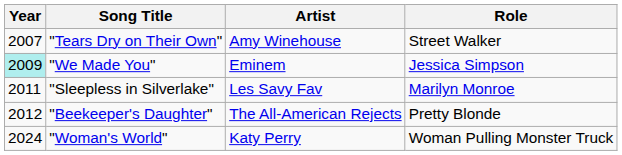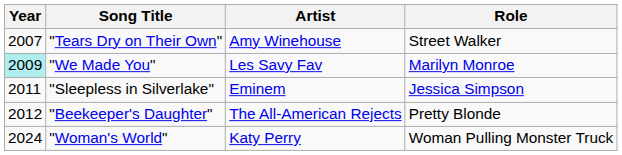"We Made You" | Artist: Eminem -> Les Savy Fav
"We Made You" | Role: Jessica Simpson -> Marilyn Monroe
"Sleepless in Silverlake" | Artist: Les Savy Fav -> Eminem
"Sleepless in Silverlake" | Role: Marilyn Monroe -> Jessica Simpson
